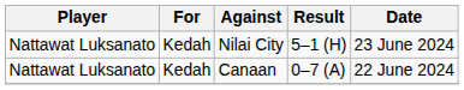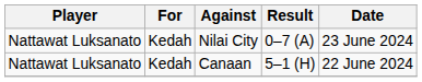Nilai City | Result: 5–1 (H) -> 0–7 (A)
Canaan | Result: 0–7 (A) -> 5–1 (H)
